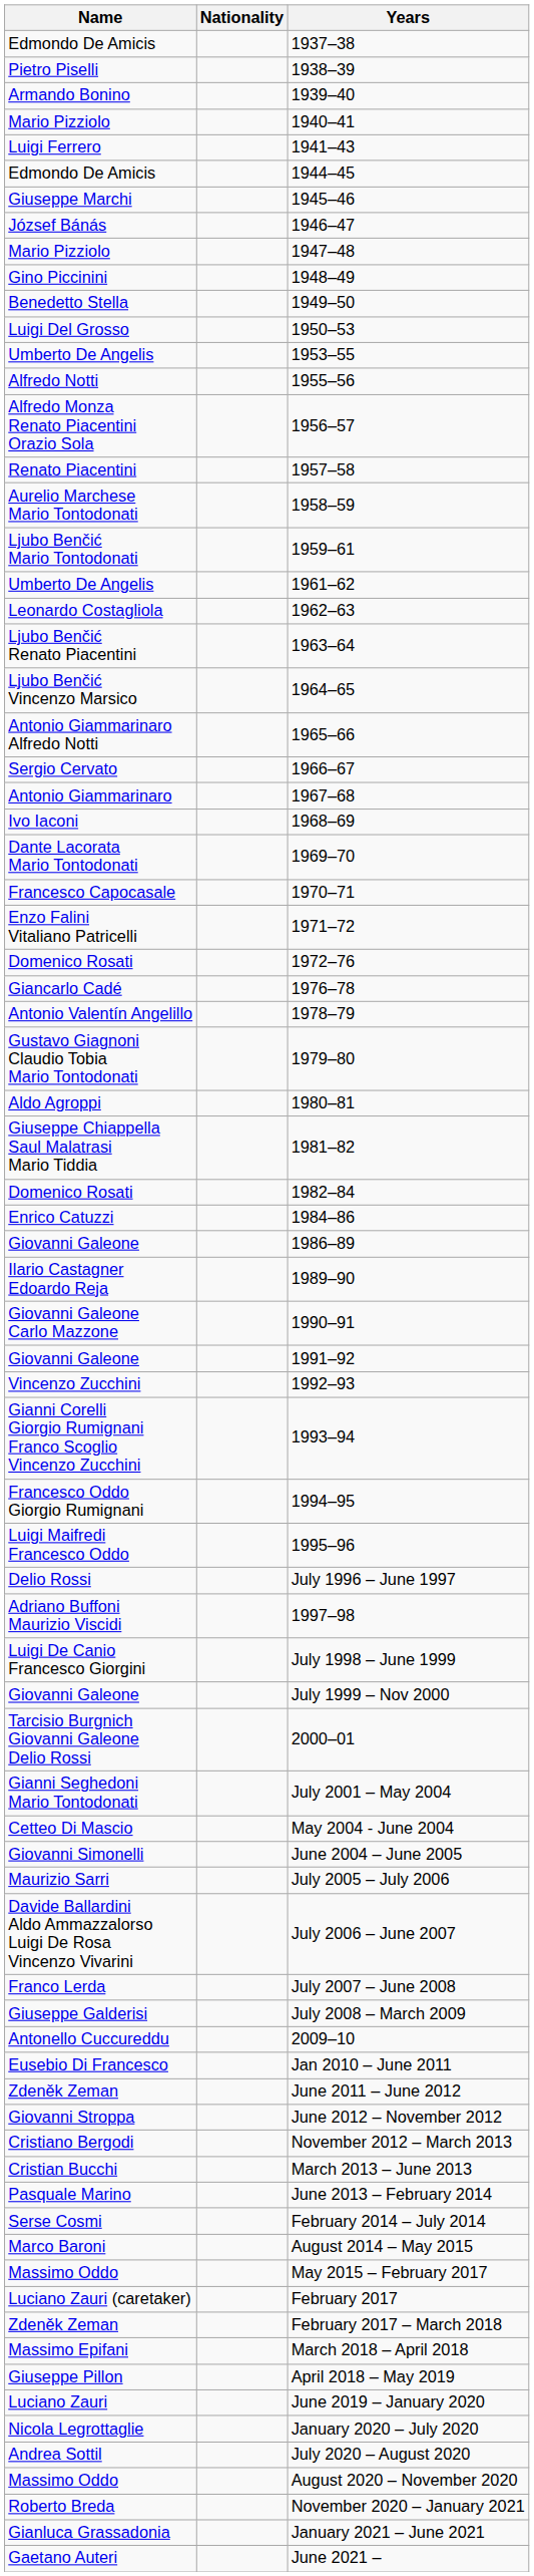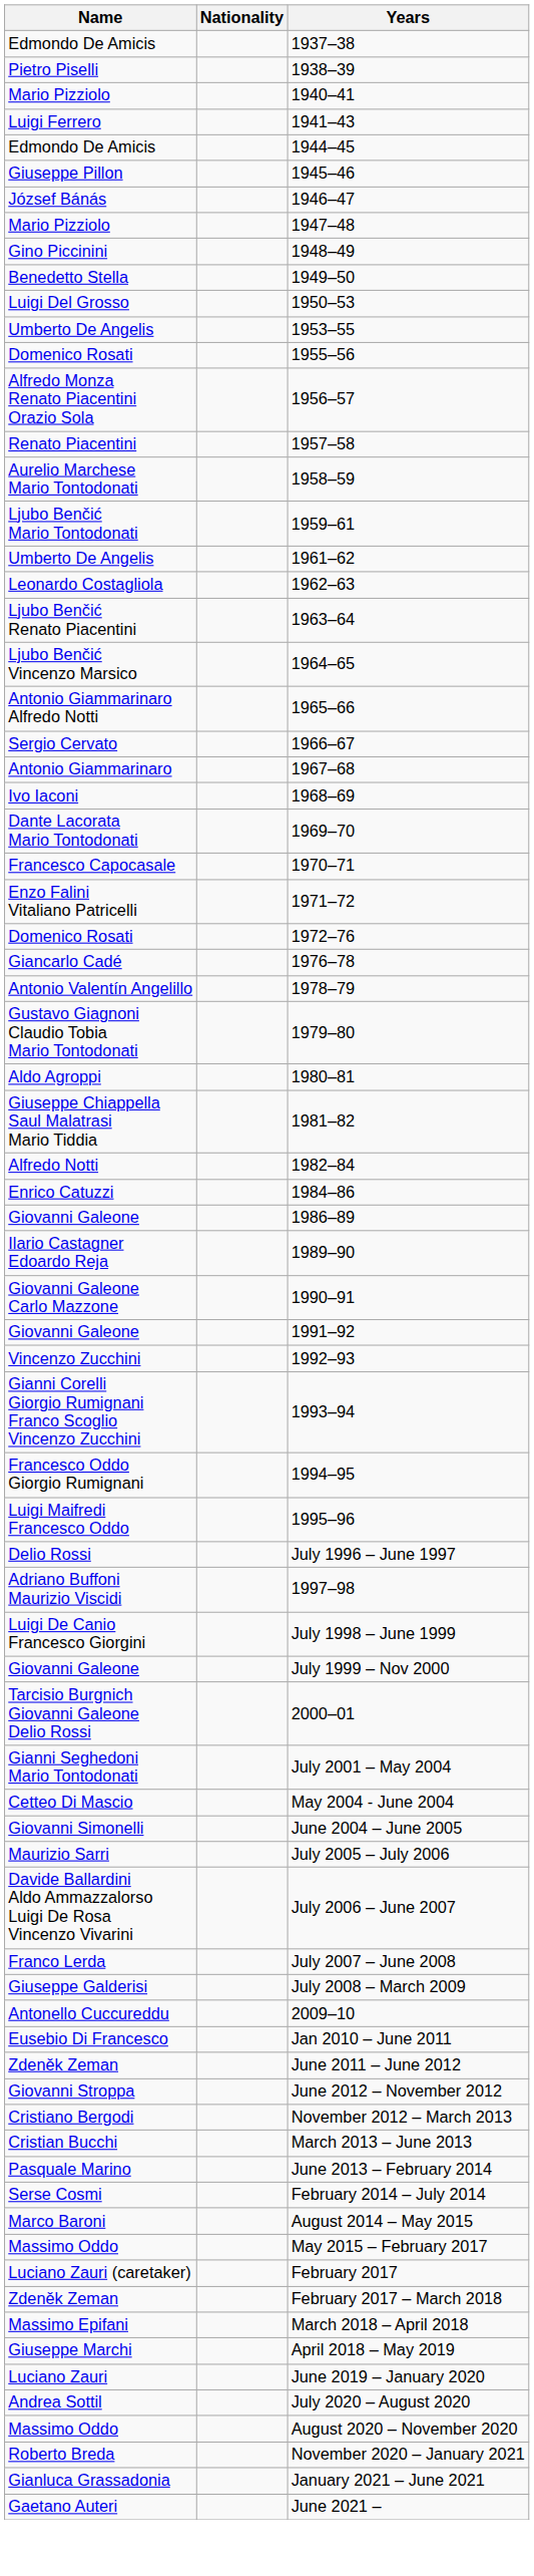- row: Armando Bonino | 1939–40
1945–46 | Name: Giuseppe Marchi -> Giuseppe Pillon
1955–56 | Name: Alfredo Notti -> Domenico Rosati
1982–84 | Name: Domenico Rosati -> Alfredo Notti
April 2018 – May 2019 | Name: Giuseppe Pillon -> Giuseppe Marchi
- row: Nicola Legrottaglie | January 2020 – July 2020
